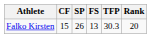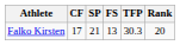Falko Kirsten | CF: 15 -> 17
Falko Kirsten | SP: 26 -> 21
